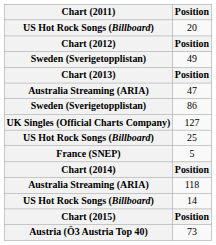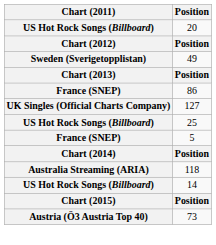- row: Australia Streaming (ARIA) | 47
86 | Chart (2011): Sweden (Sverigetopplistan) -> France (SNEP)
